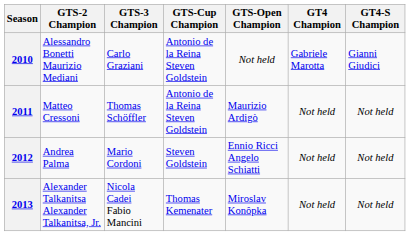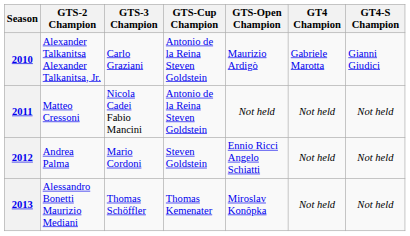2010 | GTS-2 Champion: Alessandro Bonetti Maurizio Mediani -> Alexander Talkanitsa Alexander Talkanitsa, Jr.
2010 | GTS-Open Champion: Not held -> Maurizio Ardigò
2011 | GTS-3 Champion: Thomas Schöffler -> Nicola Cadei Fabio Mancini
2011 | GTS-Open Champion: Maurizio Ardigò -> Not held
2013 | GTS-2 Champion: Alexander Talkanitsa Alexander Talkanitsa, Jr. -> Alessandro Bonetti Maurizio Mediani
2013 | GTS-3 Champion: Nicola Cadei Fabio Mancini -> Thomas Schöffler
